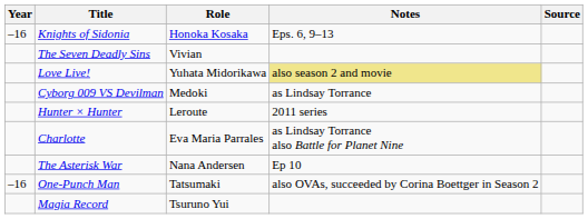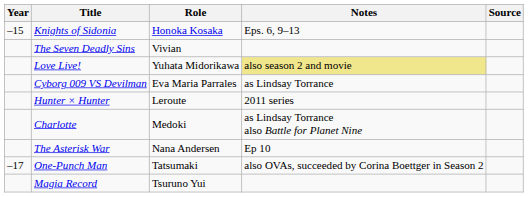Knights of Sidonia | Year: –16 -> –15
Cyborg 009 VS Devilman | Role: Medoki -> Eva Maria Parrales
Charlotte | Role: Eva Maria Parrales -> Medoki
One-Punch Man | Year: –16 -> –17
